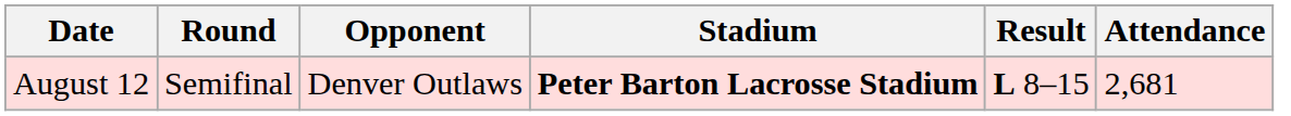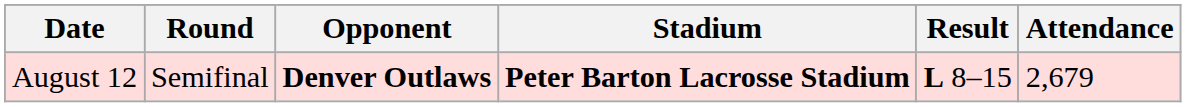August 12 | Opponent: normal -> bold
August 12 | Attendance: 2,681 -> 2,679
